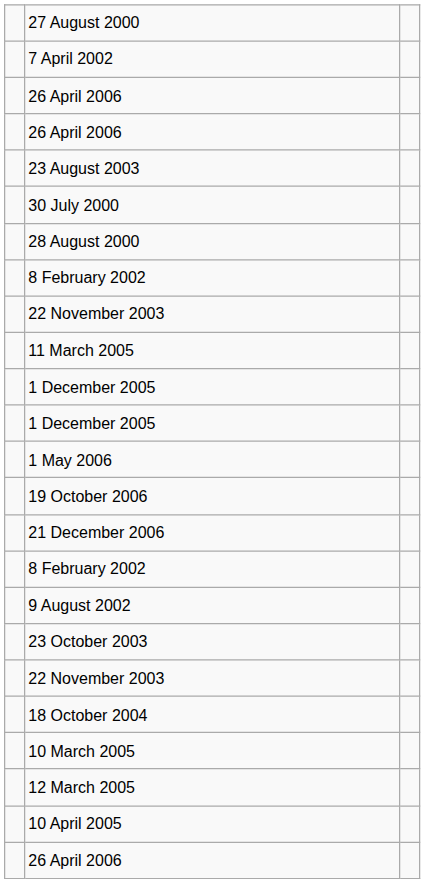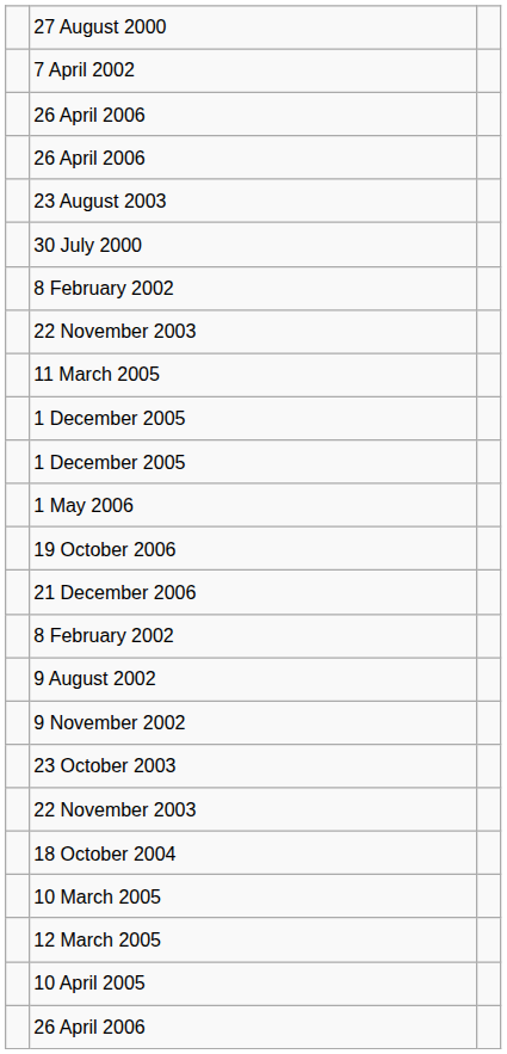- row: 28 August 2000
+ row: 9 November 2002
